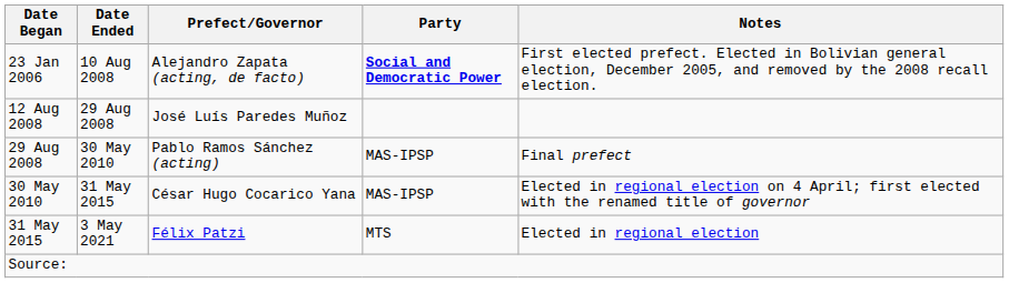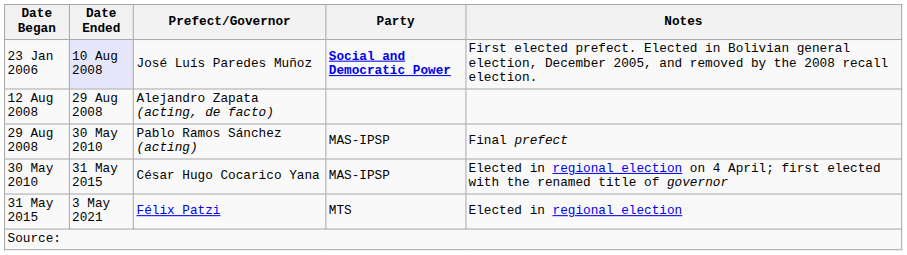23 Jan 2006 | Date Ended: no background -> lavender background
23 Jan 2006 | Prefect/Governor: Alejandro Zapata (acting, de facto) -> José Luís Paredes Muñoz
12 Aug 2008 | Prefect/Governor: José Luís Paredes Muñoz -> Alejandro Zapata (acting, de facto)
